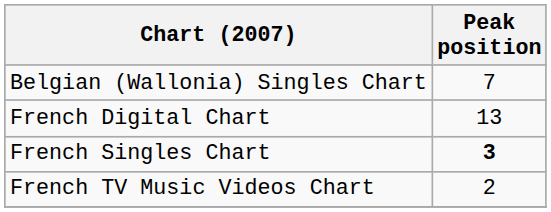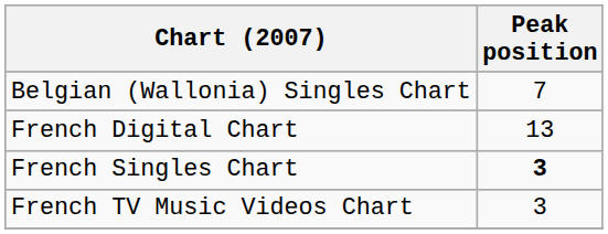French TV Music Videos Chart | Peak position: 2 -> 3
